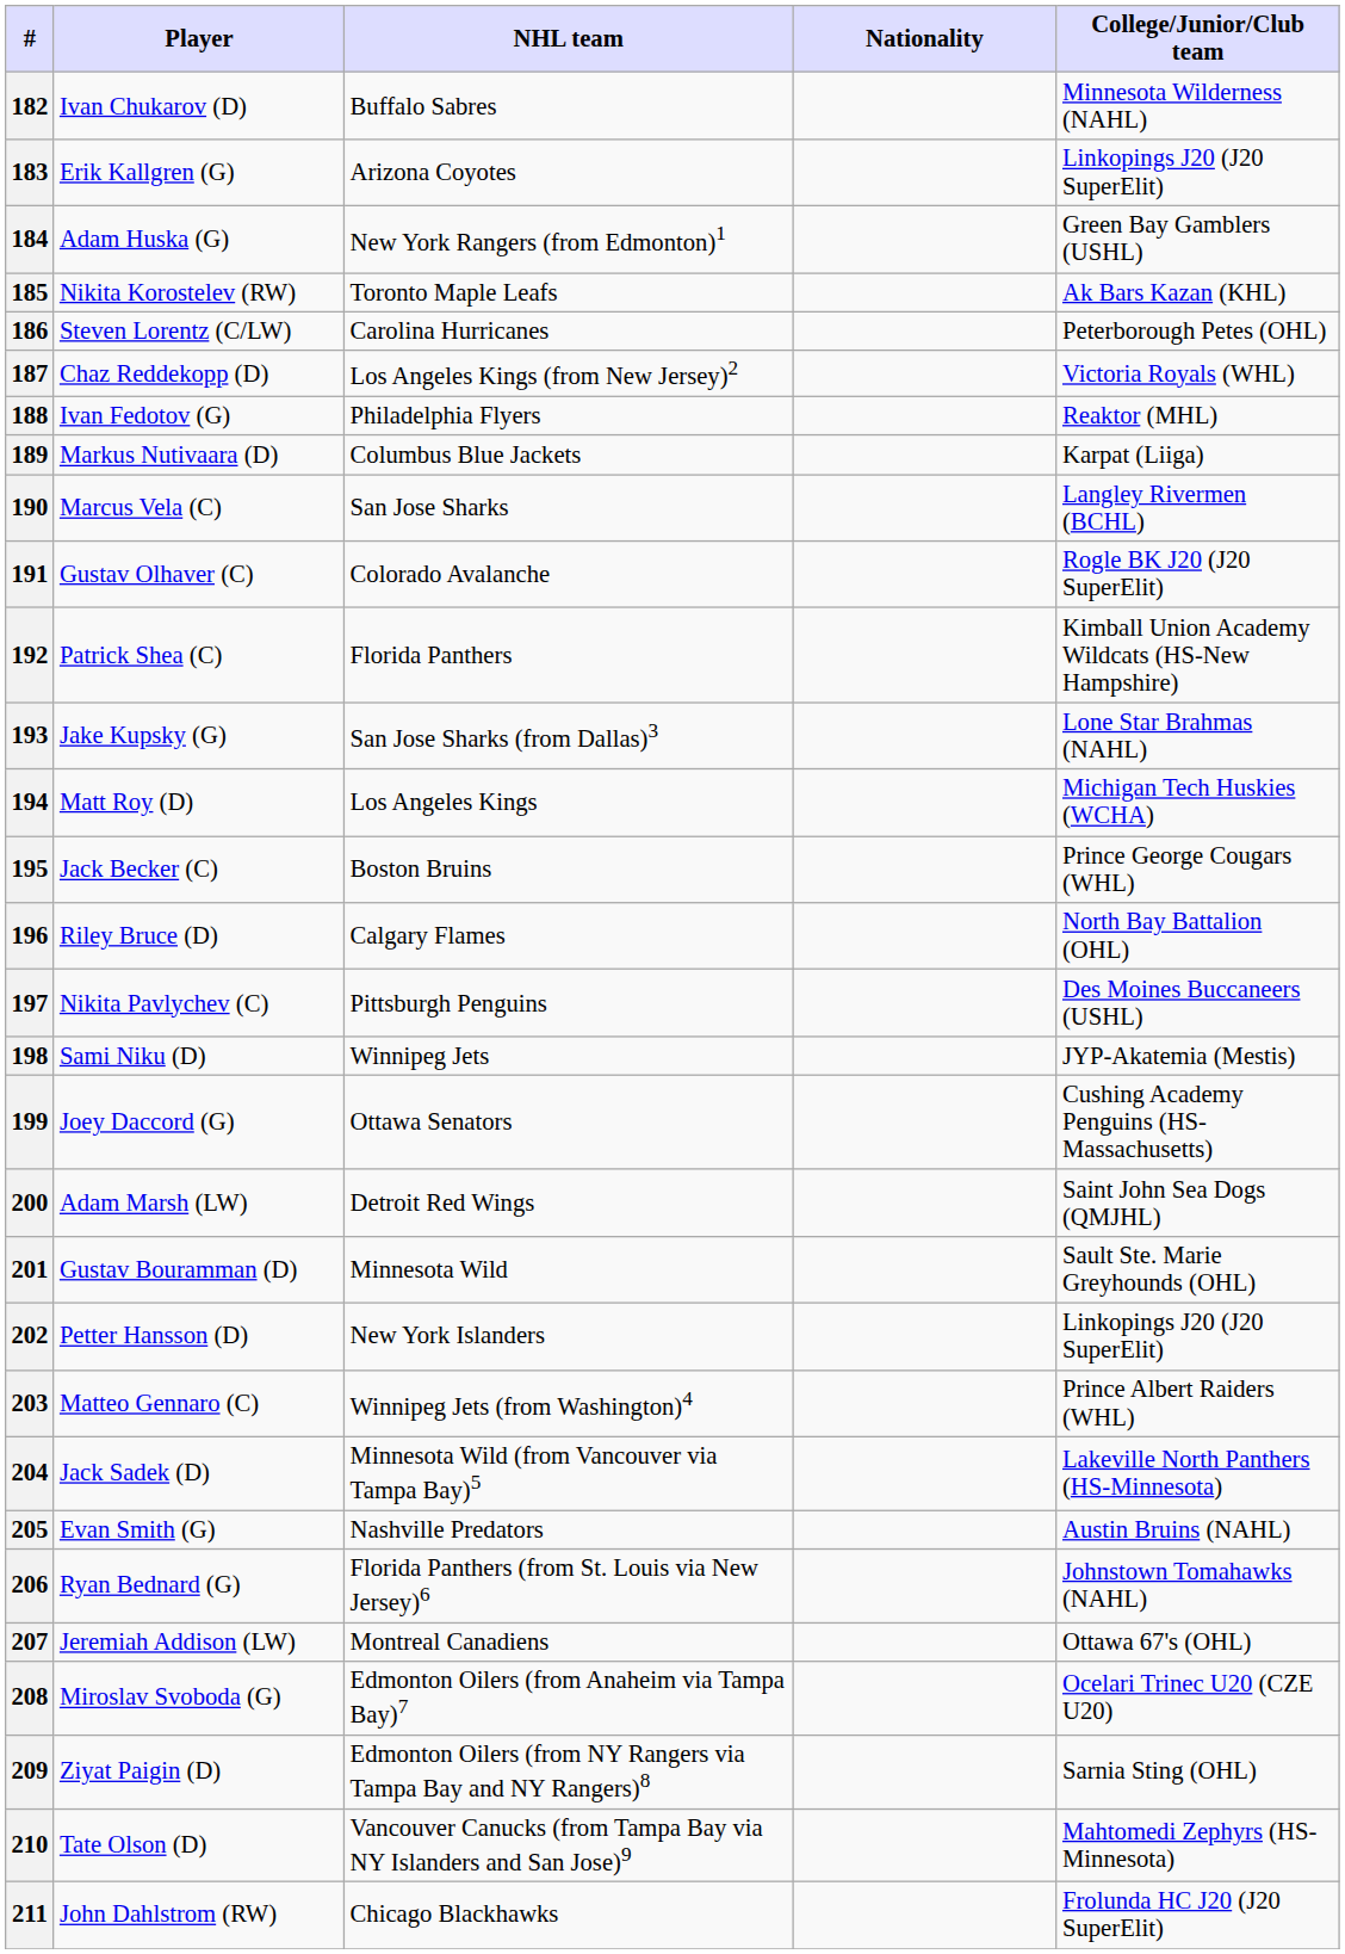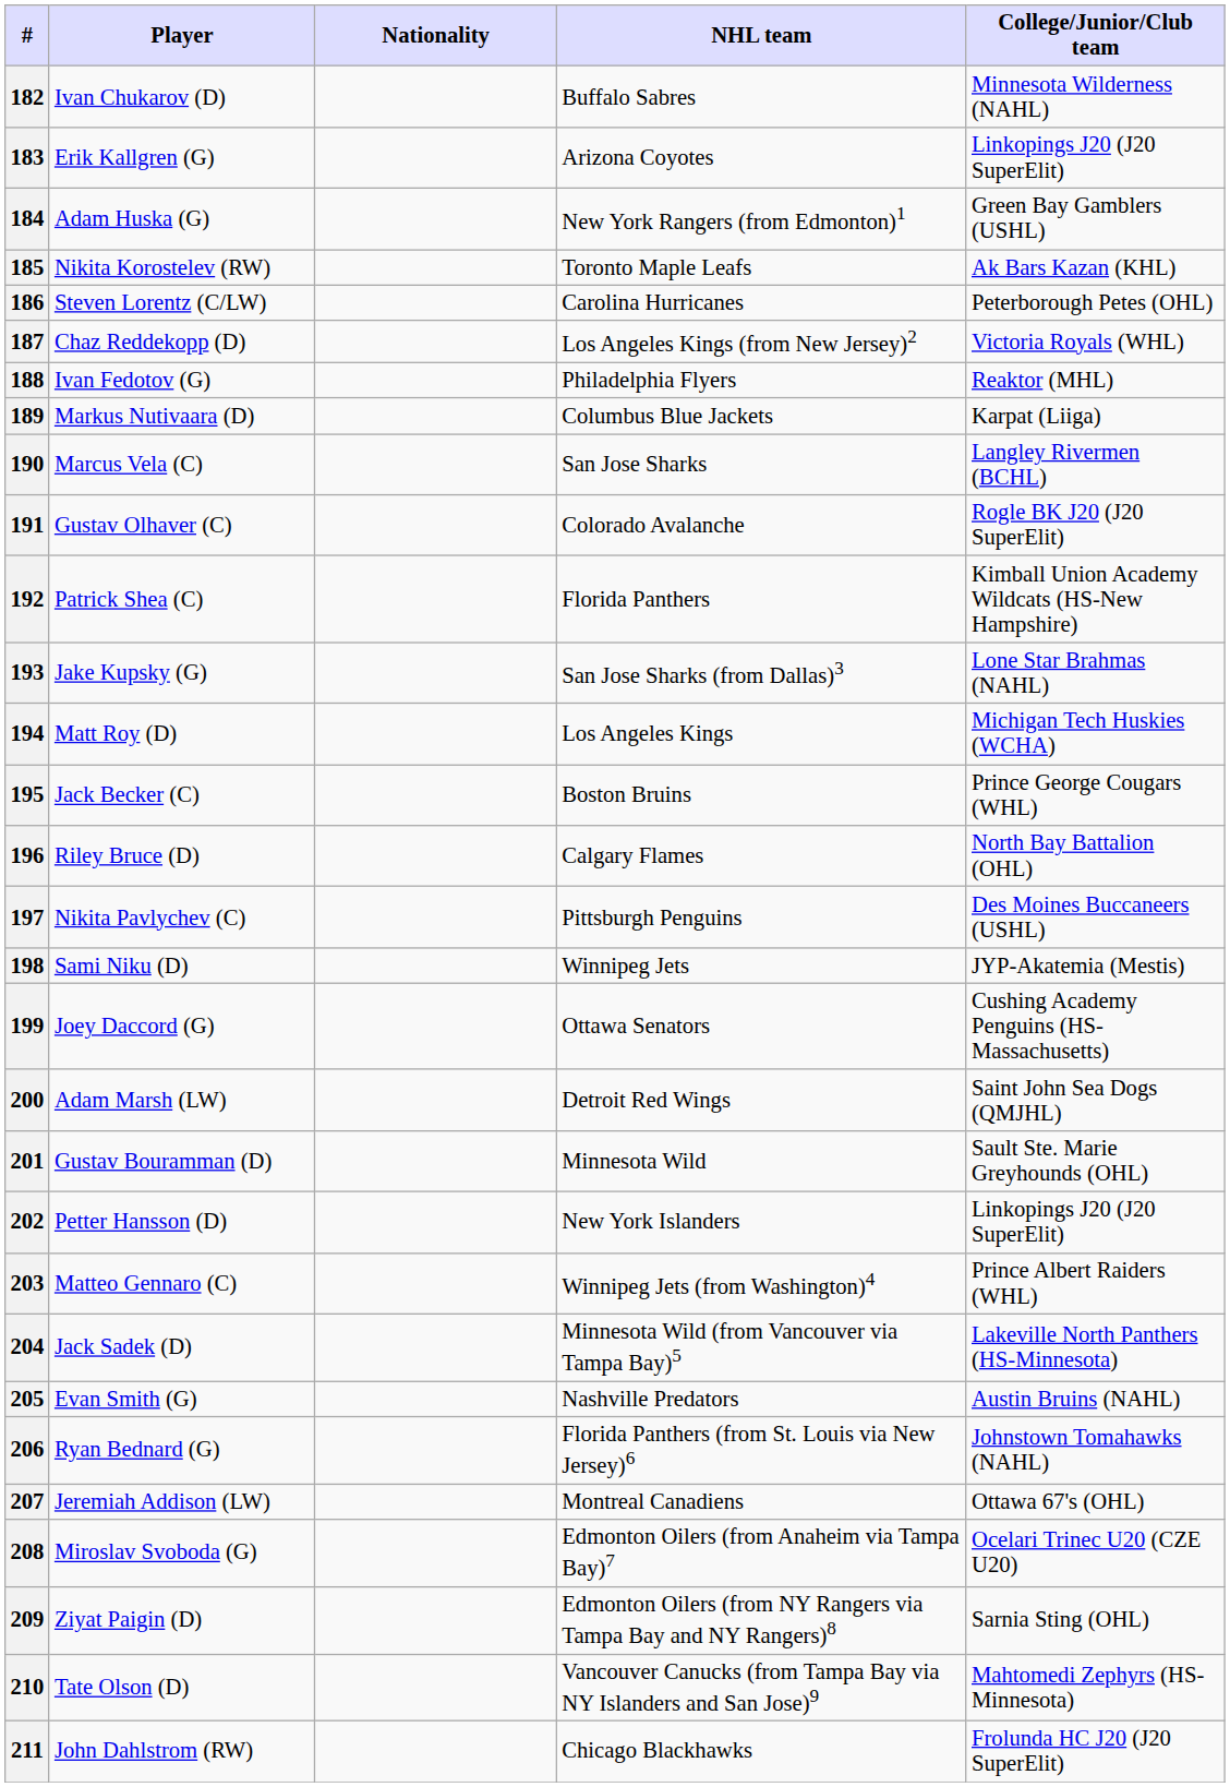columns swapped: Nationality <-> NHL team
